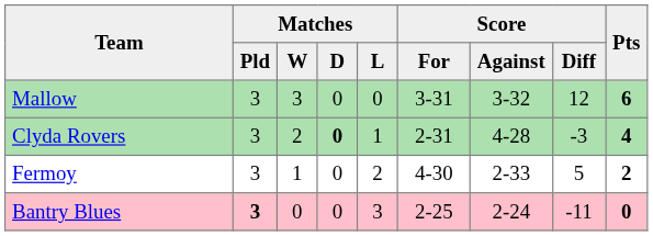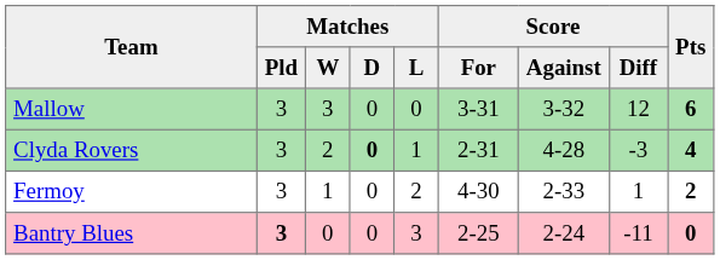Fermoy | Score / Diff: 5 -> 1
